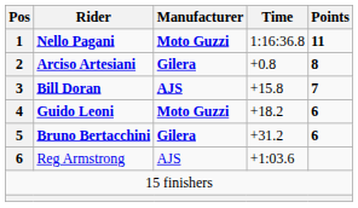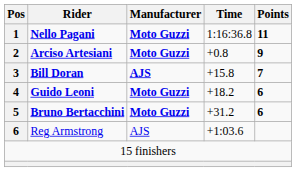Arciso Artesiani | Manufacturer: Gilera -> Moto Guzzi
Arciso Artesiani | Points: 8 -> 9
Bruno Bertacchini | Manufacturer: Gilera -> Moto Guzzi
